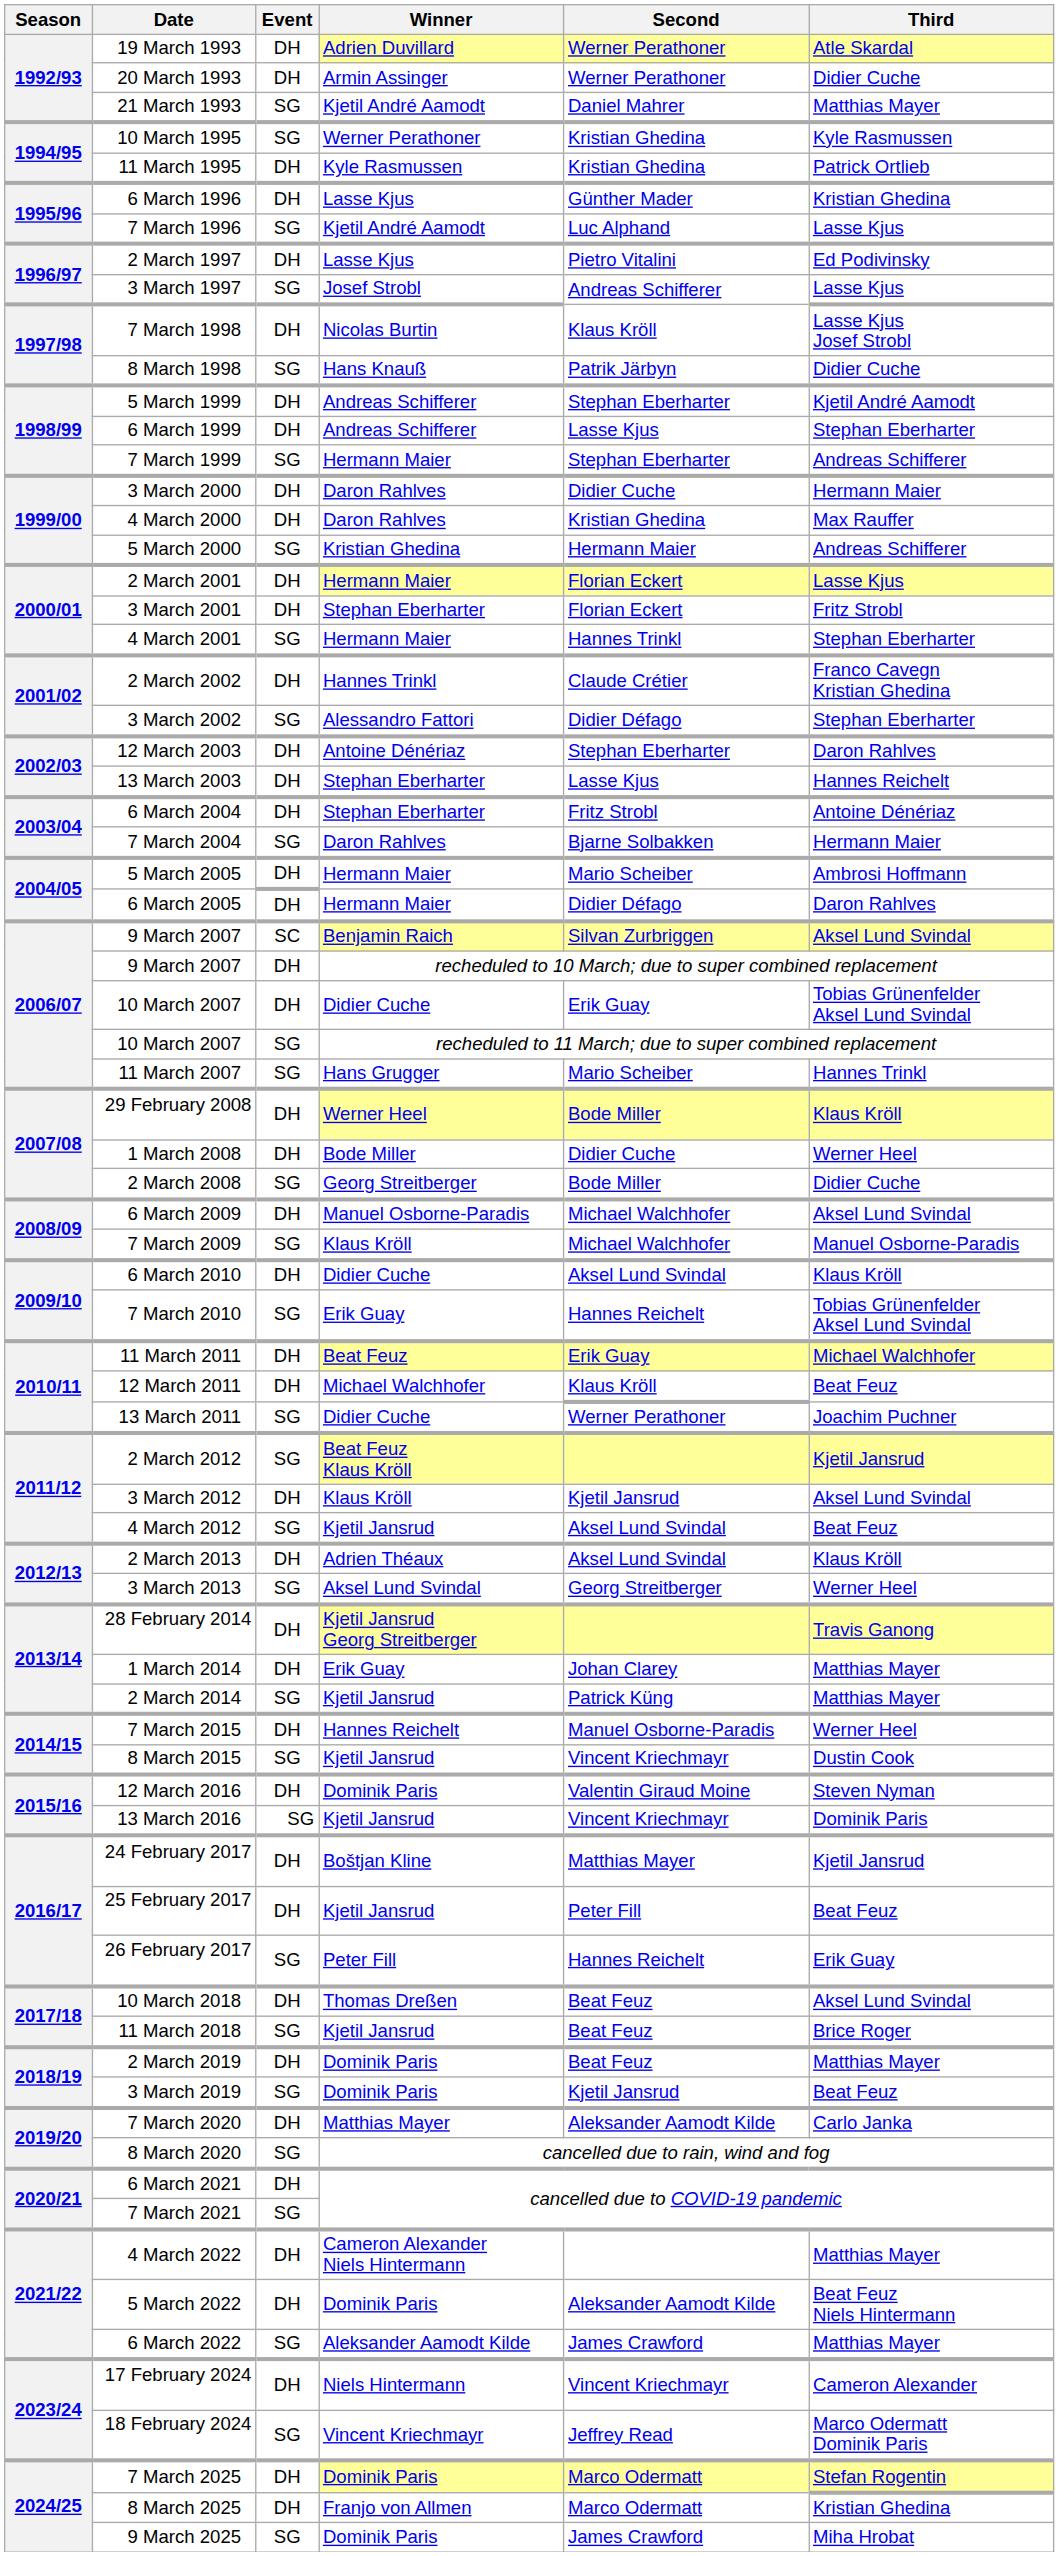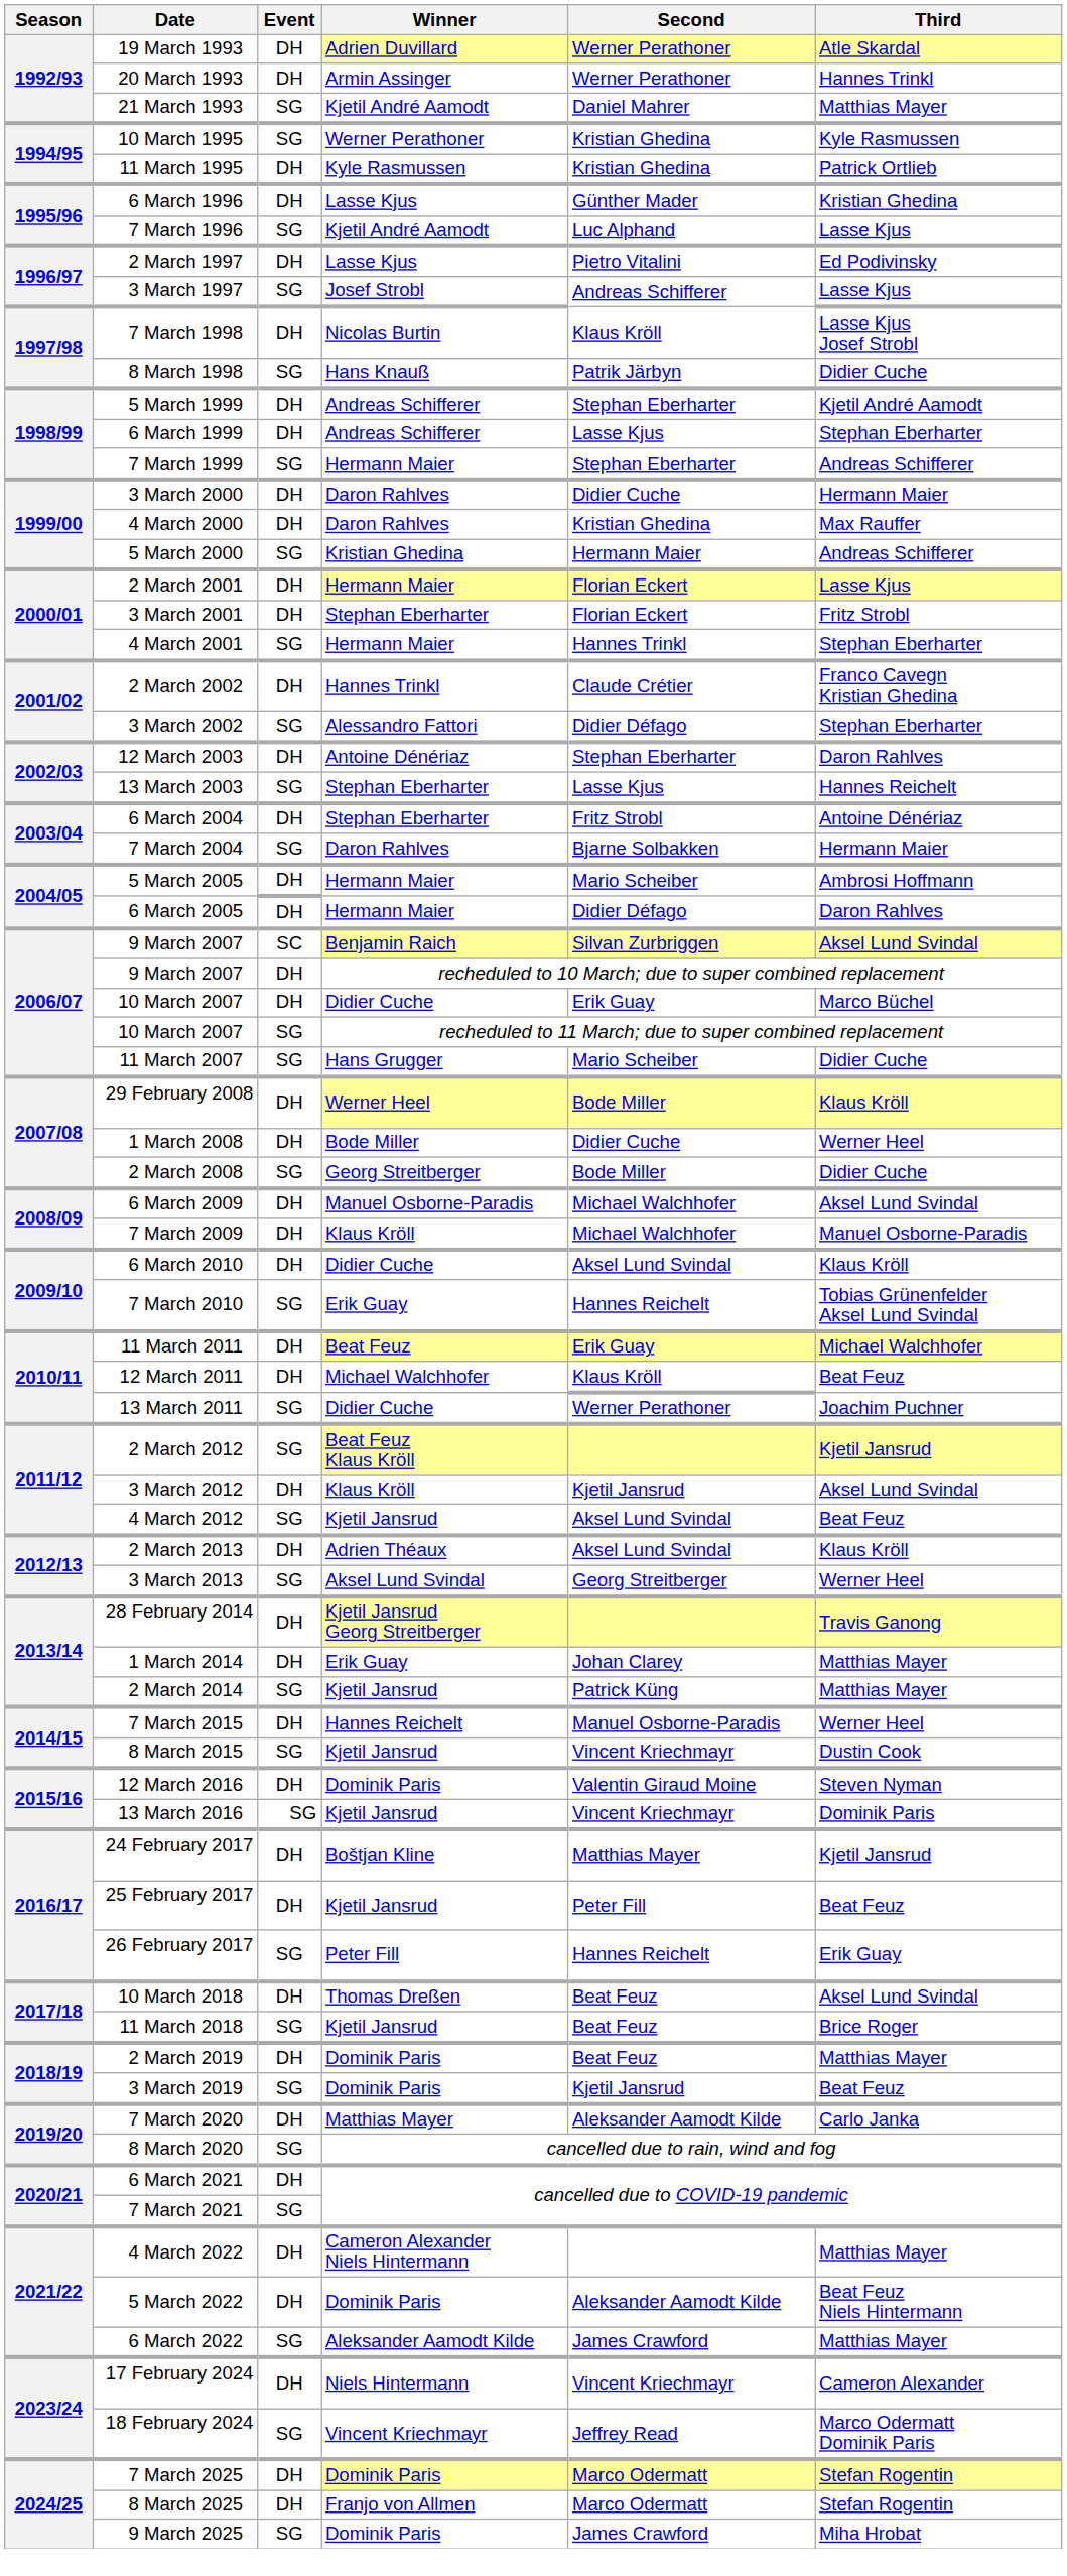20 March 1993 | Third: Didier Cuche -> Hannes Trinkl
13 March 2003 | Event: DH -> SG
10 March 2007 / Didier Cuche | Third: Tobias Grünenfelder Aksel Lund Svindal -> Marco Büchel
11 March 2007 | Third: Hannes Trinkl -> Didier Cuche
7 March 2009 | Event: SG -> DH
8 March 2025 | Third: Kristian Ghedina -> Stefan Rogentin
